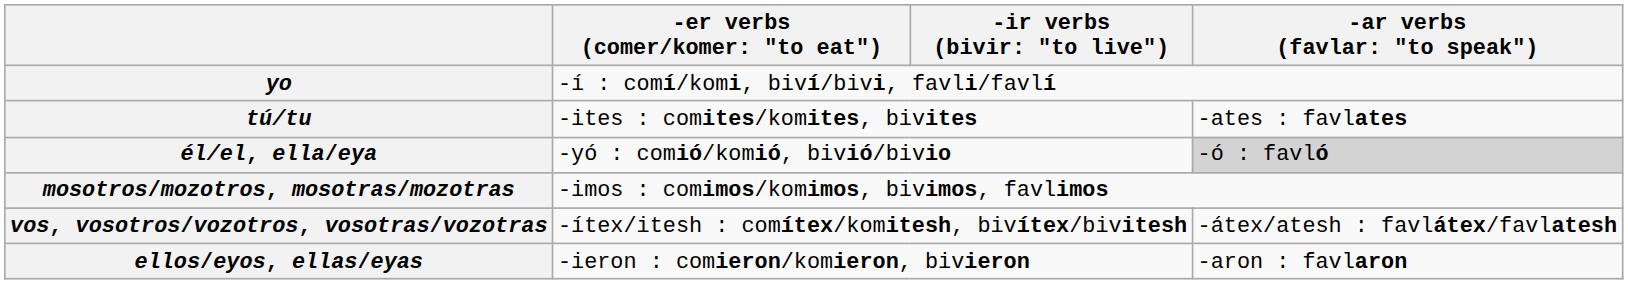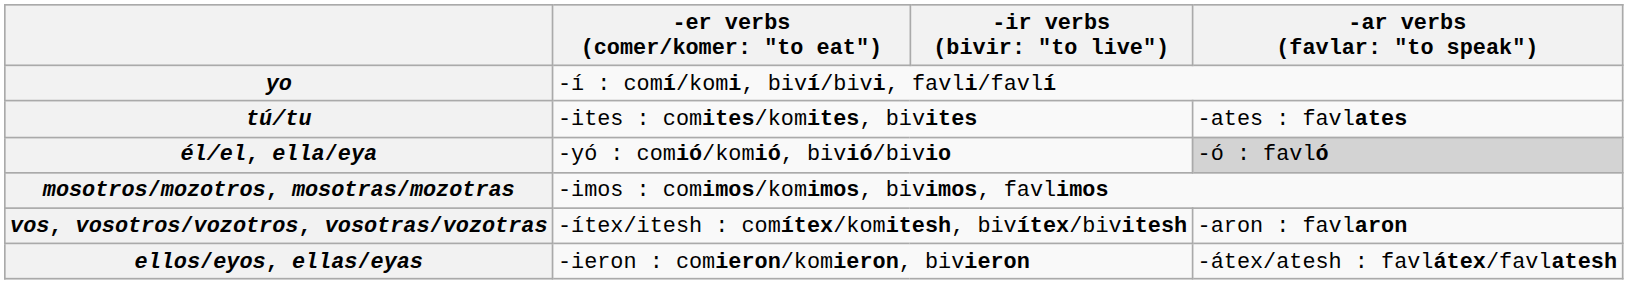vos, vosotros/vozotros, vosotras/vozotras | column 4: -átex/atesh : favlátex/favlatesh -> -aron : favlaron
ellos/eyos, ellas/eyas | column 4: -aron : favlaron -> -átex/atesh : favlátex/favlatesh
